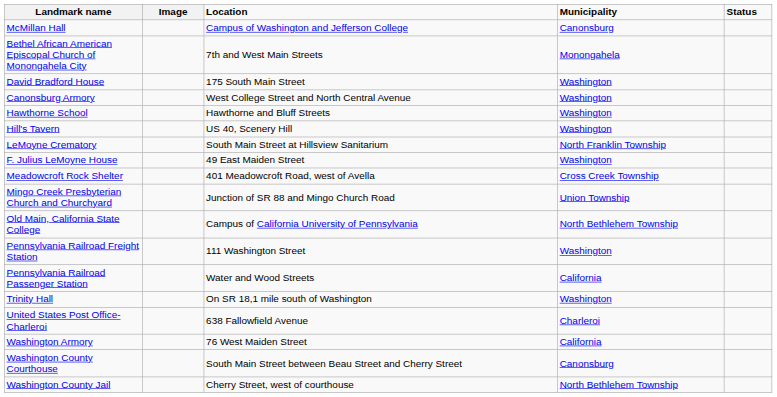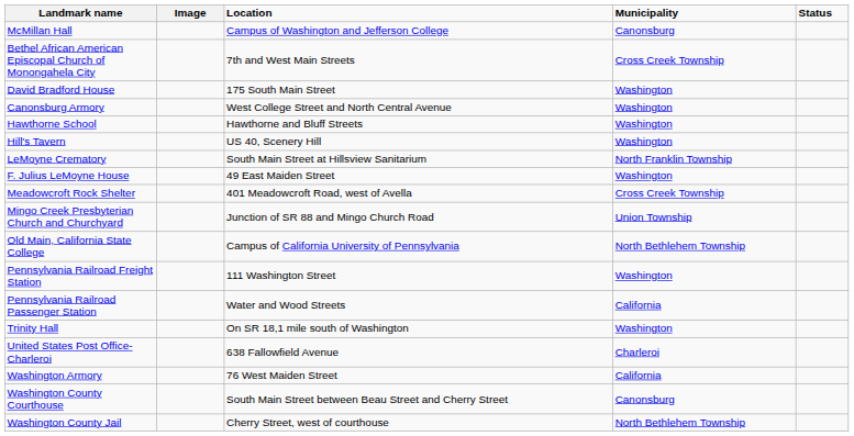Bethel African American Episcopal Church of Monongahela City | Municipality: Monongahela -> Cross Creek Township
